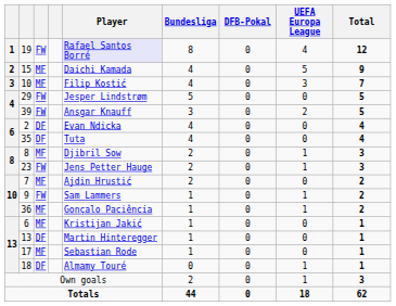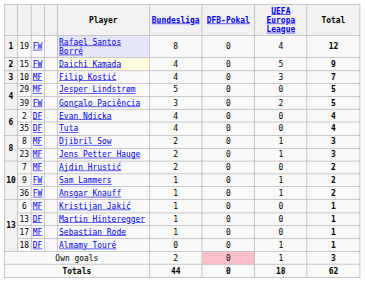15 | column 3: MF -> FW
15 | Player: no background -> lightyellow background
29 | column 3: FW -> MF
39 | Player: Ansgar Knauff -> Gonçalo Paciência
23 | column 3: FW -> MF
36 | column 3: MF -> FW
36 | Player: Gonçalo Paciência -> Ansgar Knauff
Own goals | DFB-Pokal: no background -> pink background
